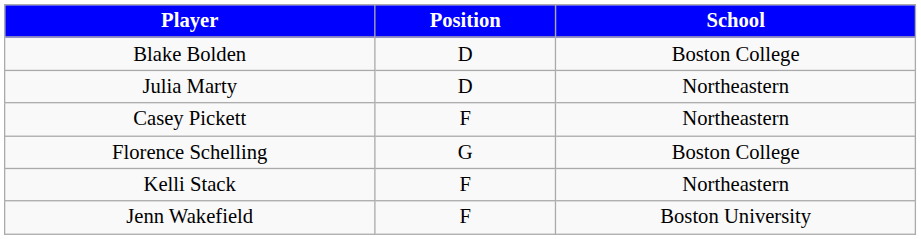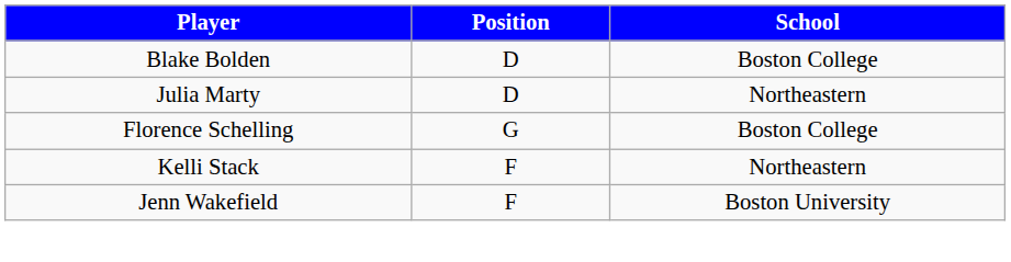- row: Casey Pickett | F | Northeastern
